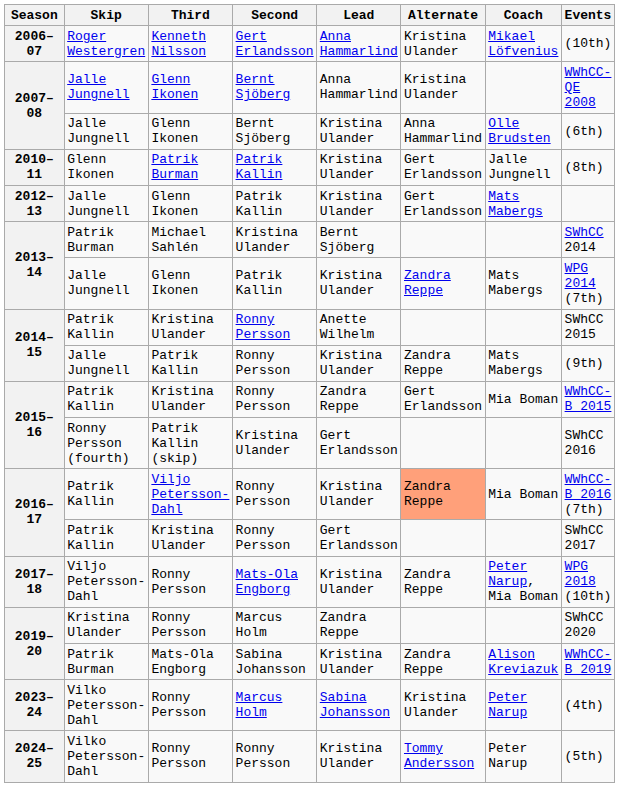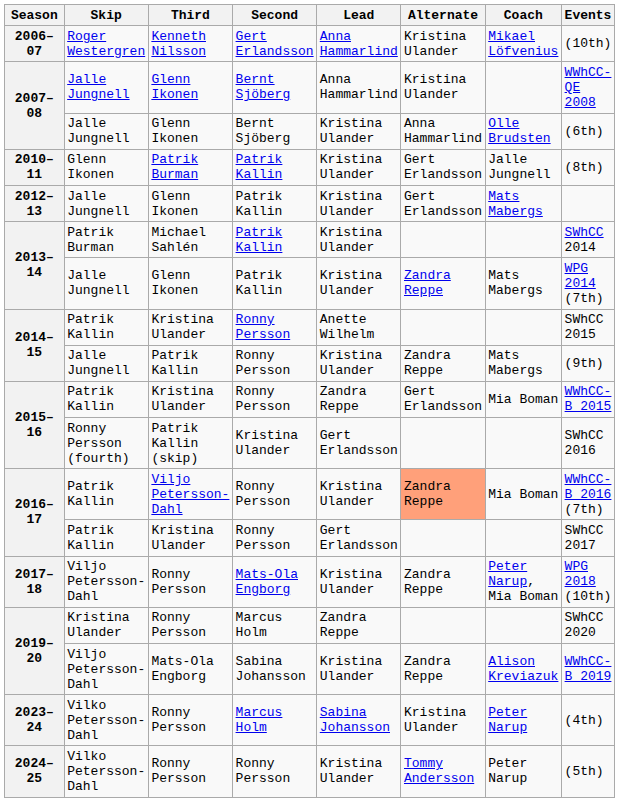2013–14 / Michael Sahlén | Second: Kristina Ulander -> Patrik Kallin
2013–14 / Michael Sahlén | Lead: Bernt Sjöberg -> Kristina Ulander
2019–20 / Mats-Ola Engborg | Skip: Patrik Burman -> Viljo Petersson-Dahl
